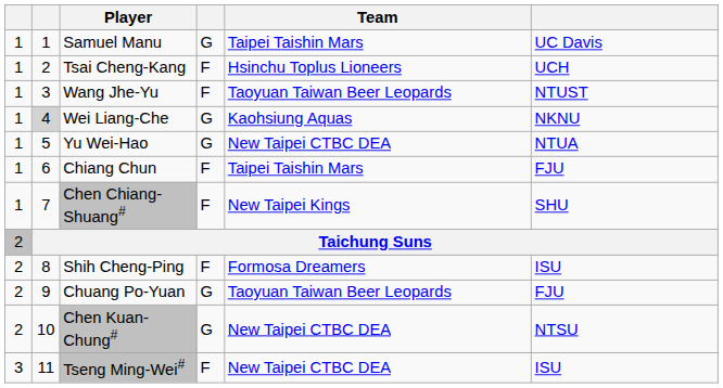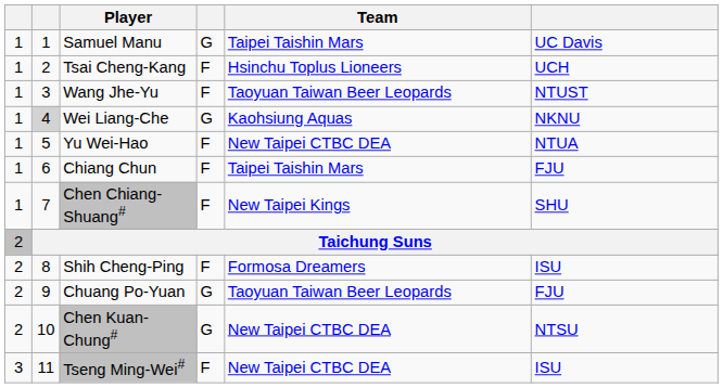Yu Wei-Hao | column 4: G -> F
